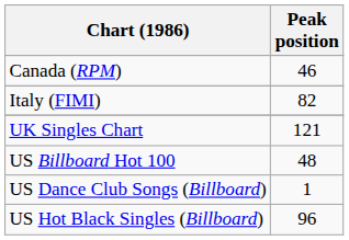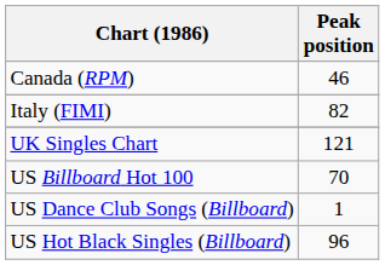US Billboard Hot 100 | Peak position: 48 -> 70
